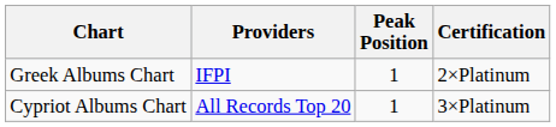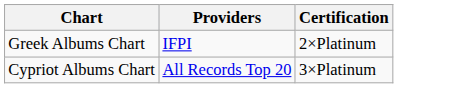- column: Peak Position | 1 | 1
